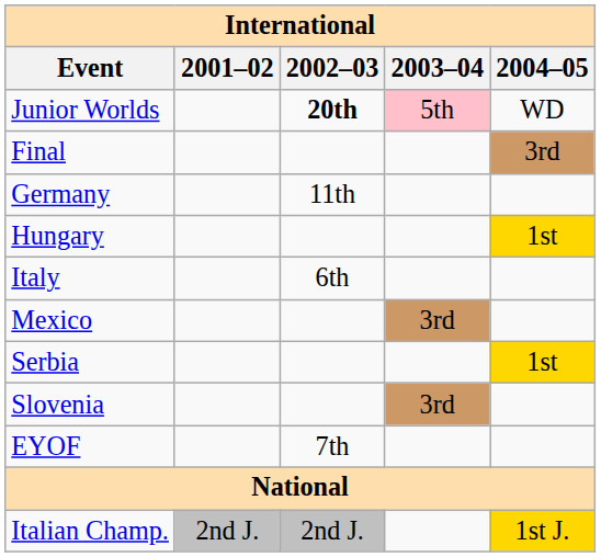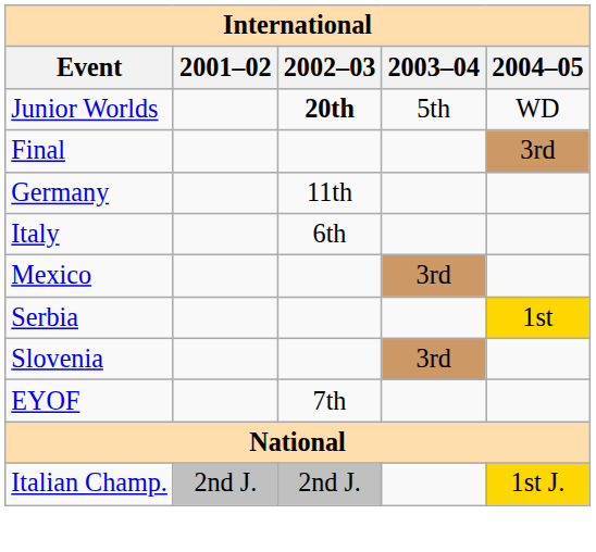Junior Worlds | 2003–04: pink background -> no background
- row: Hungary | 1st
